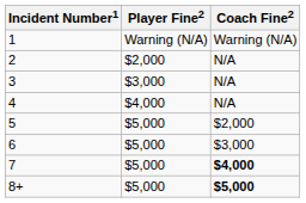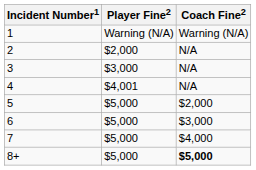4 | Player Fine2: $4,000 -> $4,001
7 | Coach Fine2: bold -> normal
